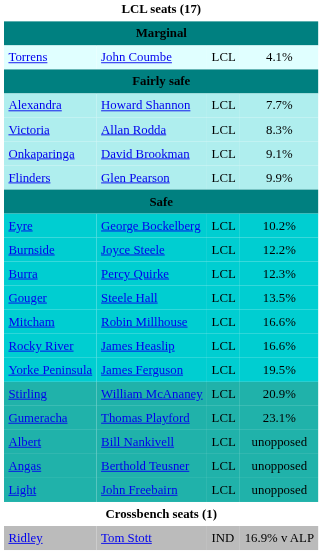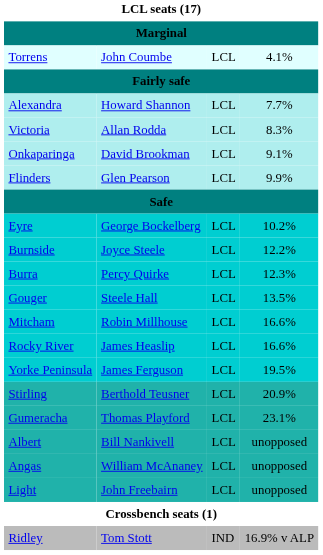Stirling | column 2: William McAnaney -> Berthold Teusner
Angas | column 2: Berthold Teusner -> William McAnaney
